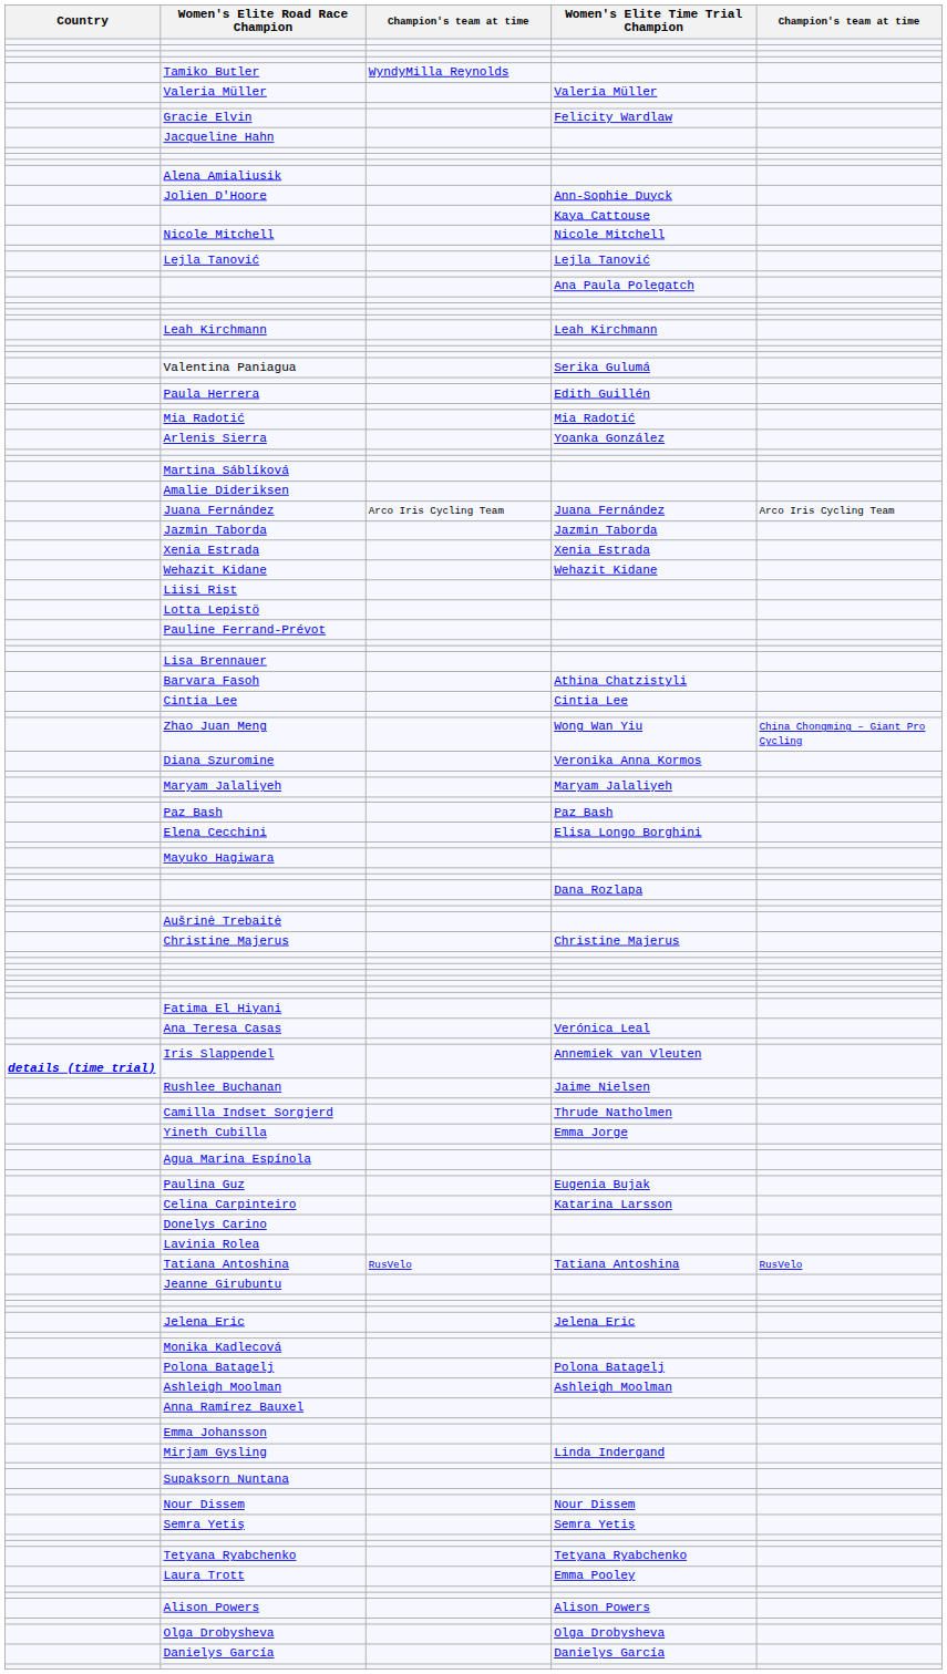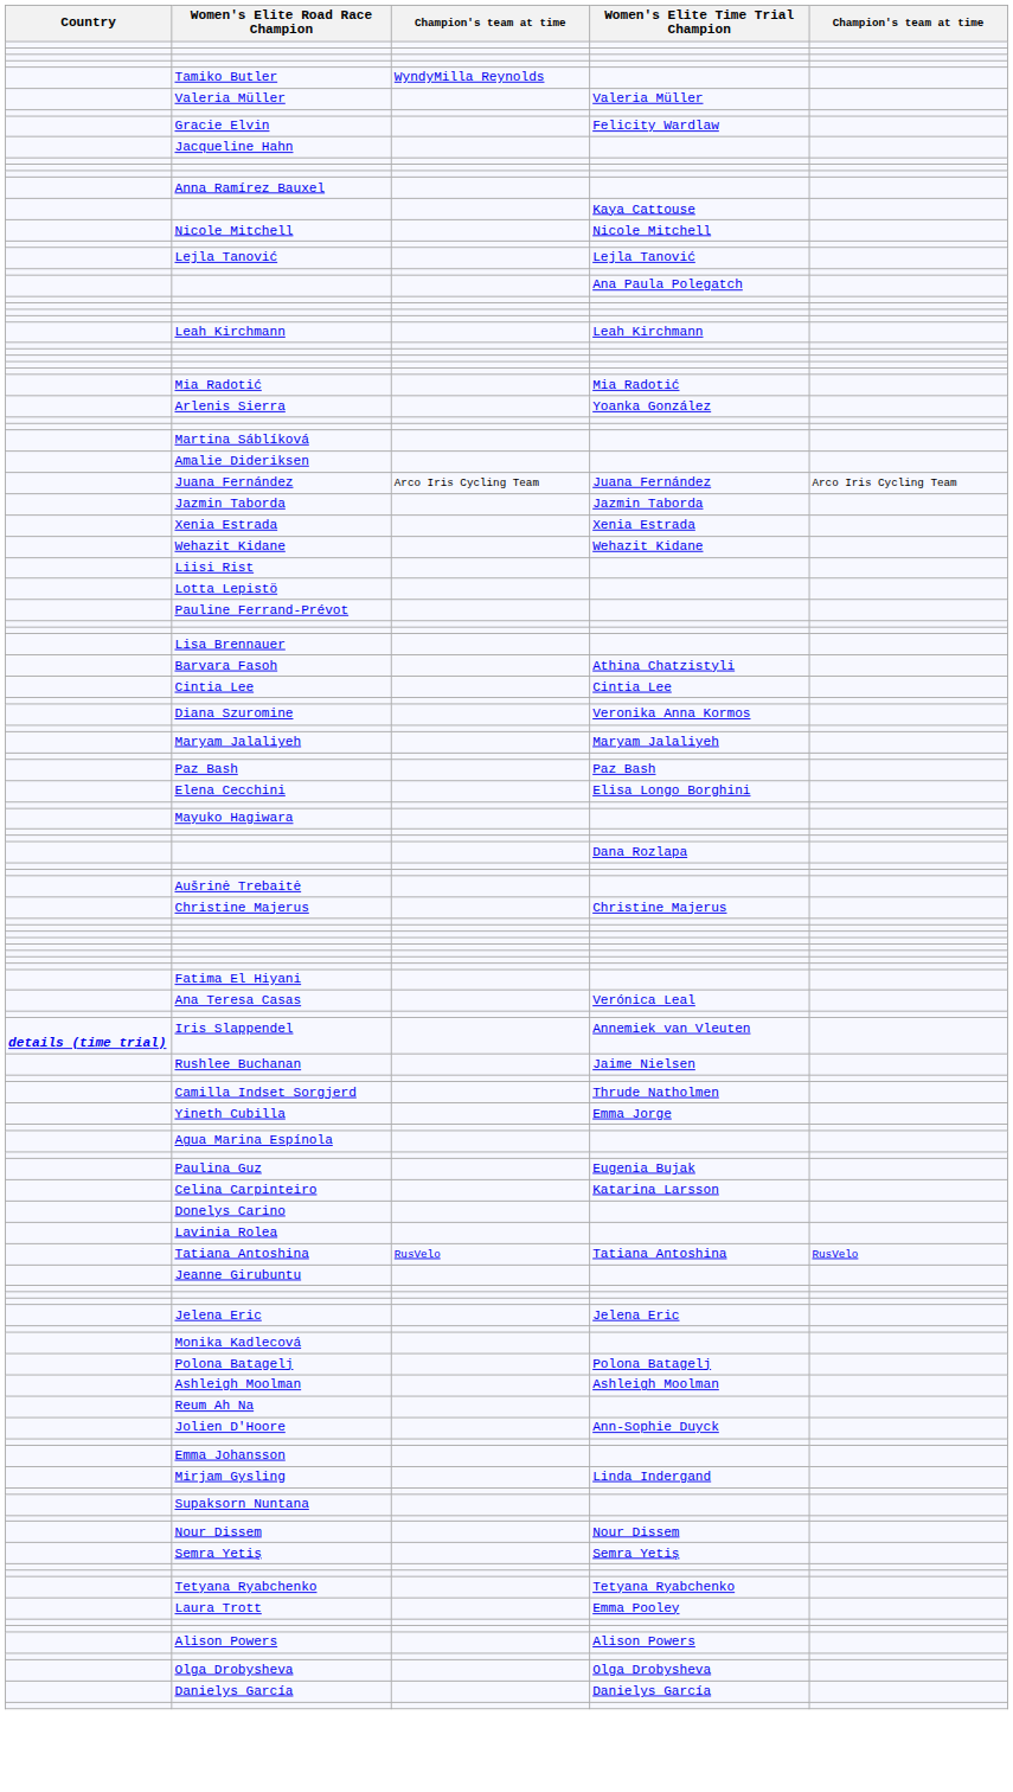- row: Alena Amialiusik
rows swapped: Jolien D'Hoore <-> Anna Ramírez Bauxel
- row: Valentina Paniagua | Serika Gulumá
- row: Paula Herrera | Edith Guillén
- row: Zhao Juan Meng | Wong Wan Yiu | China Chongming – Giant Pro Cycling
+ row: Reum Ah Na
